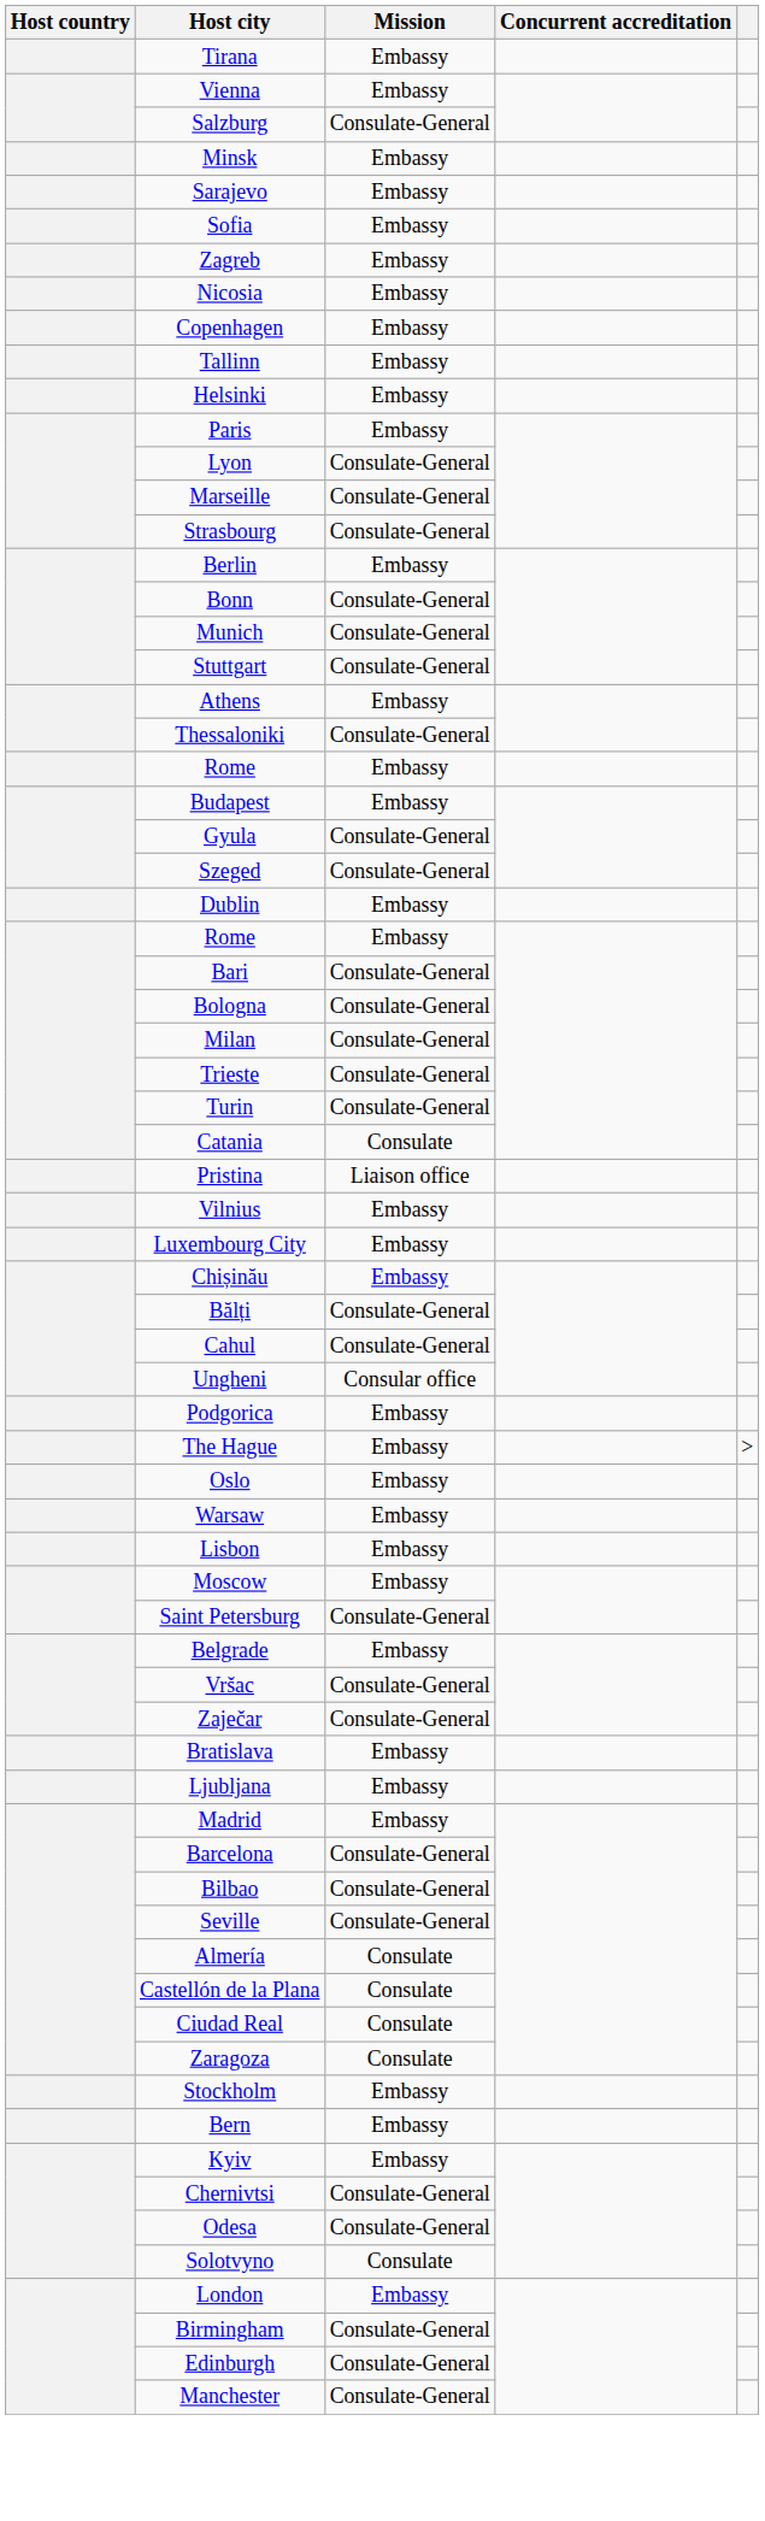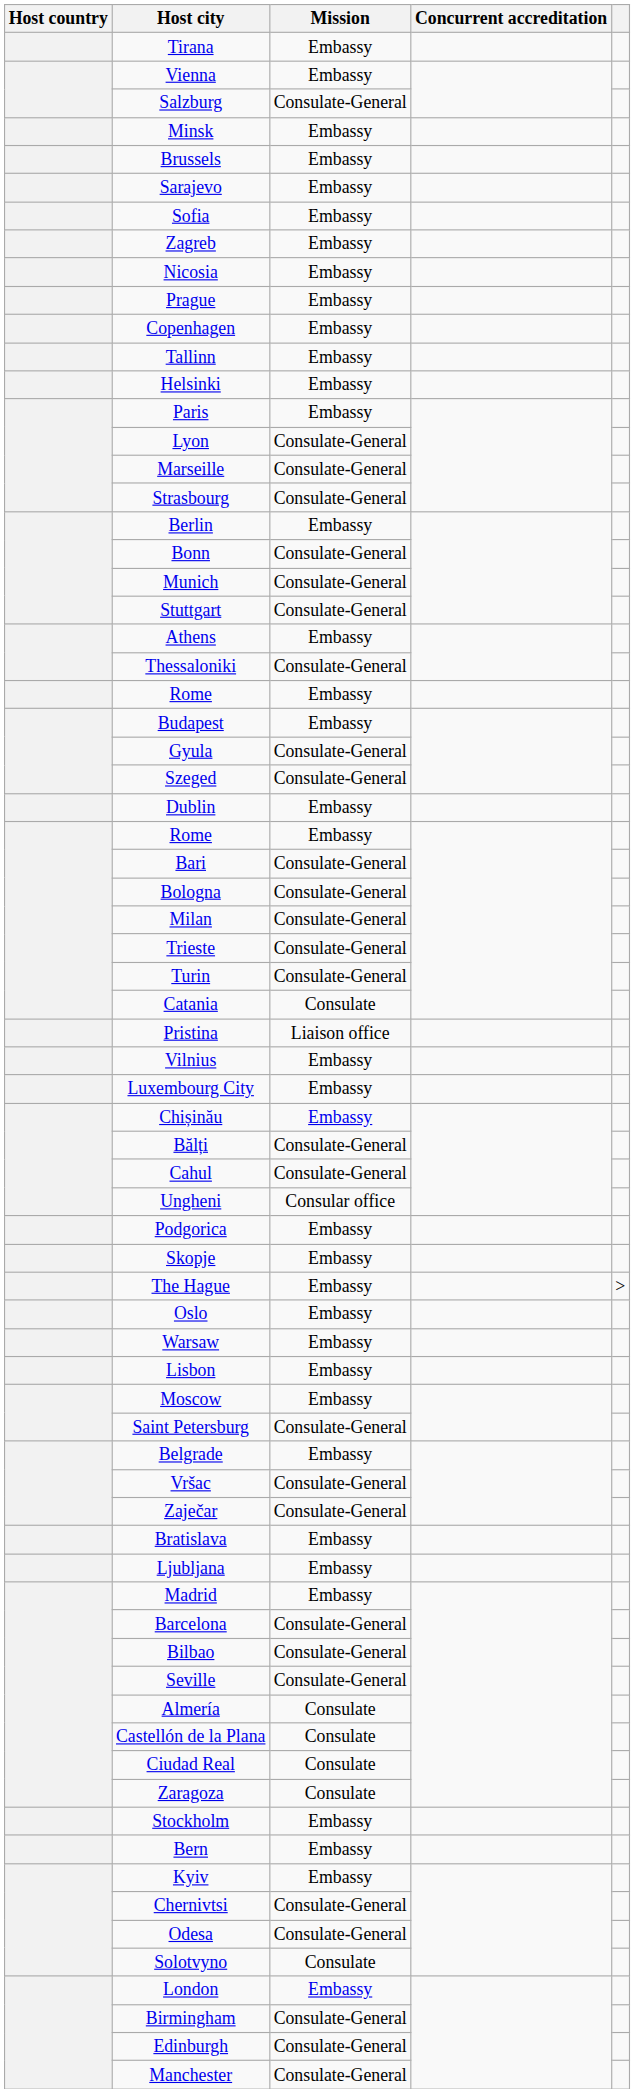+ row: Brussels | Embassy
+ row: Prague | Embassy
+ row: Skopje | Embassy
